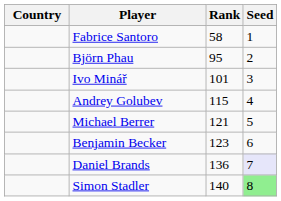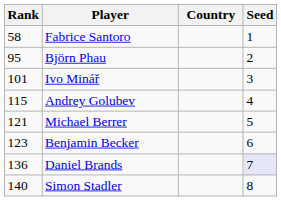columns swapped: Country <-> Rank
Simon Stadler | Seed: lightgreen background -> no background
